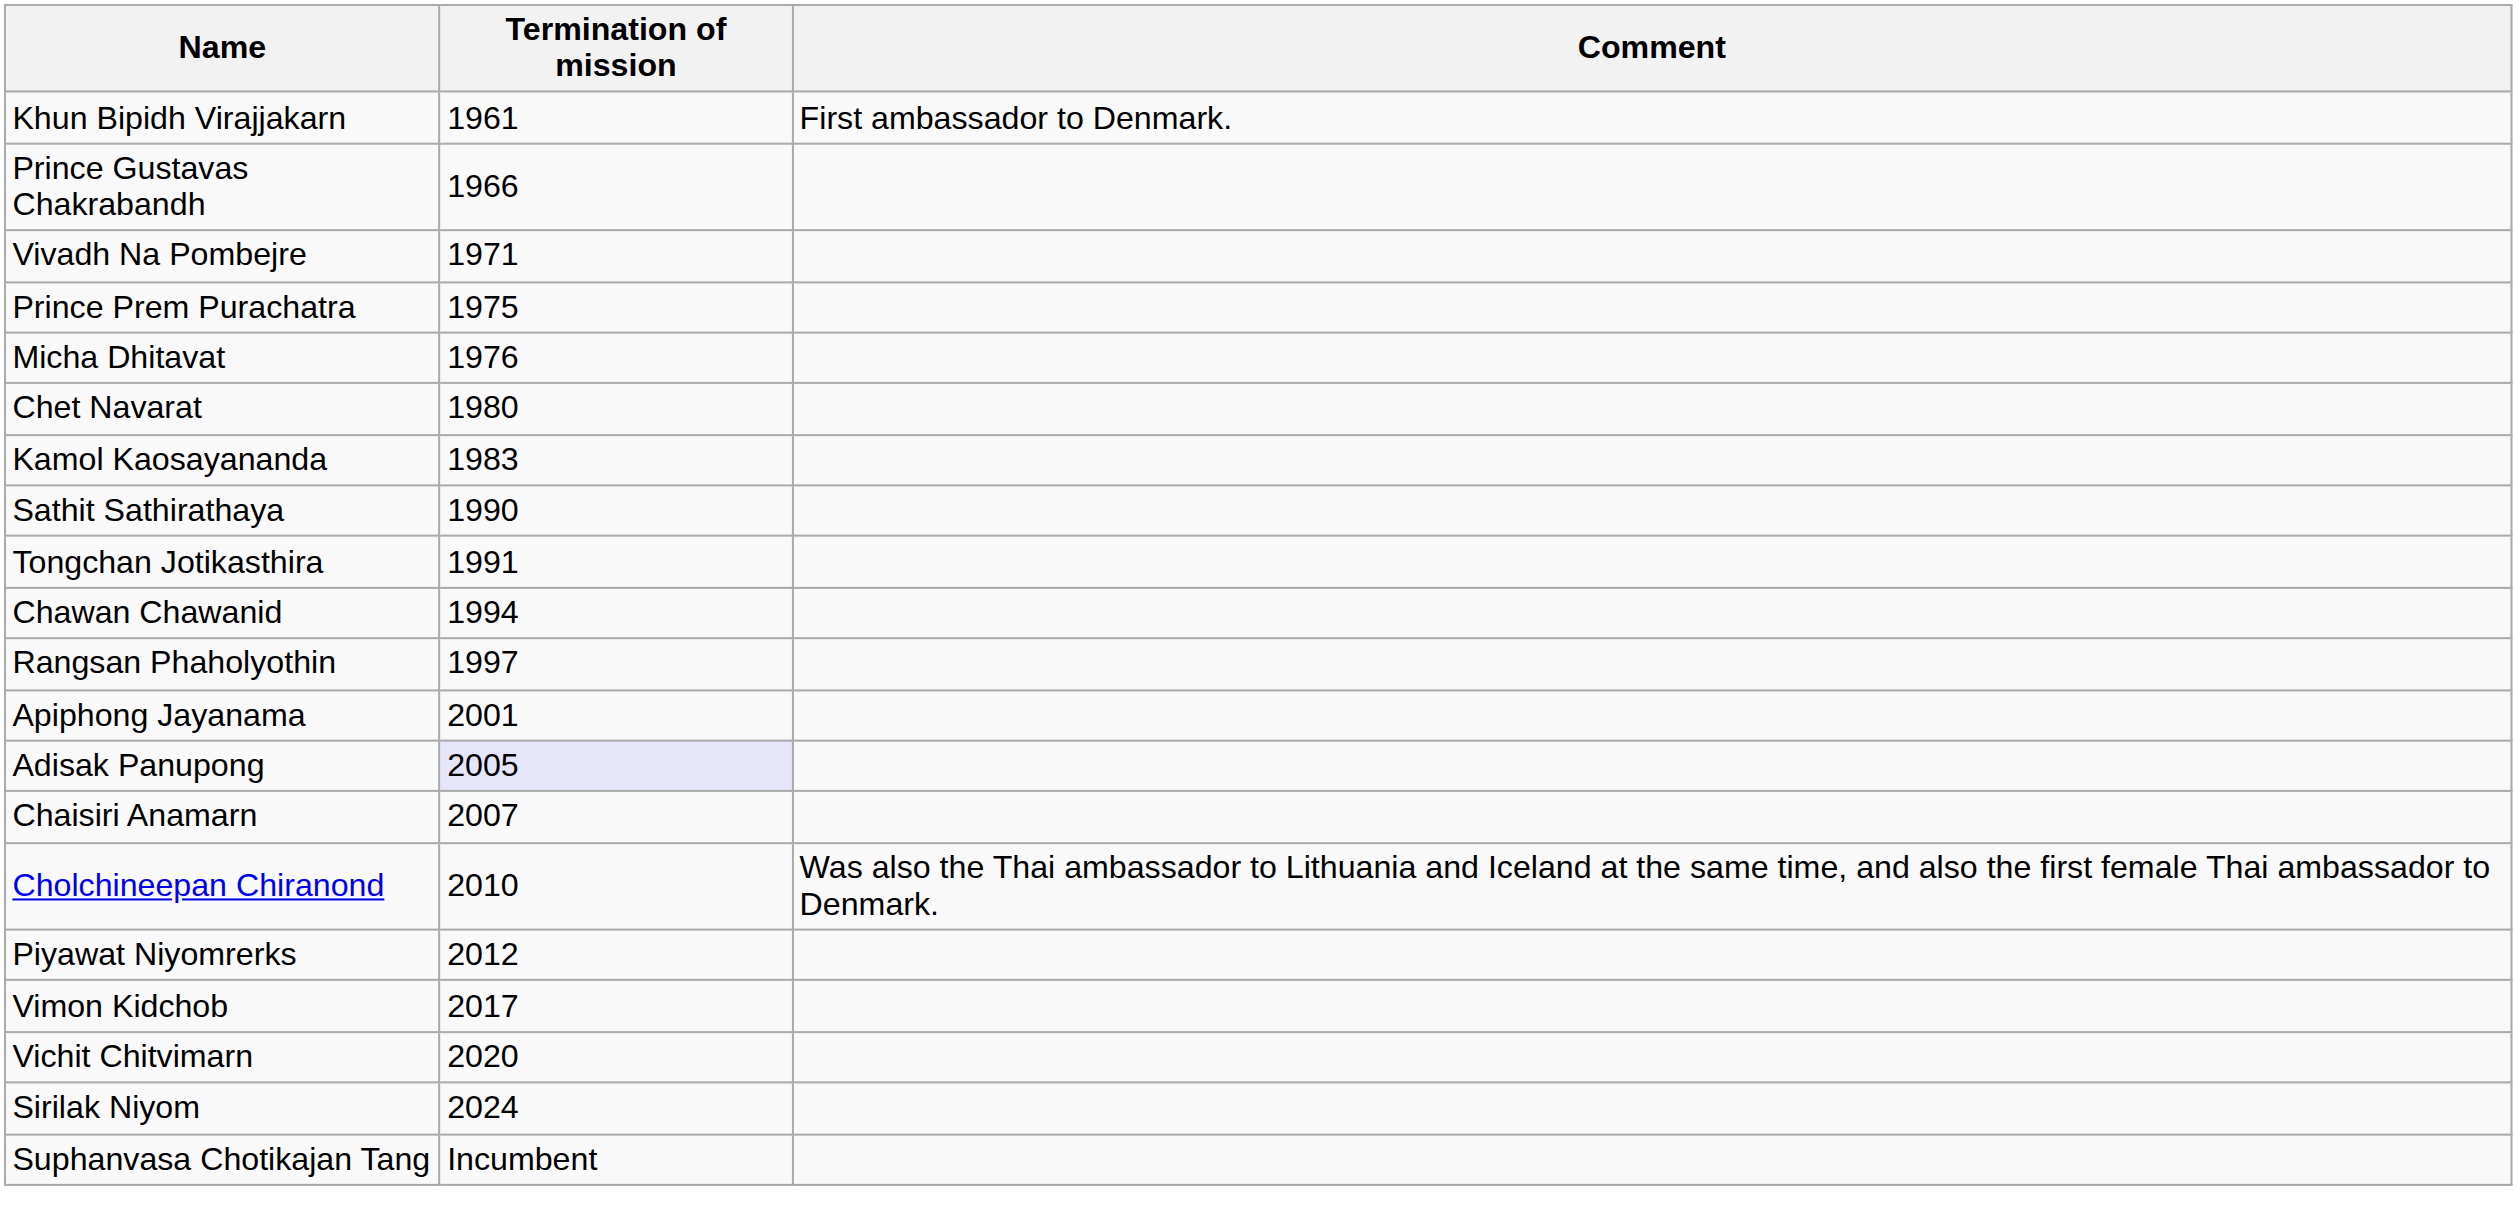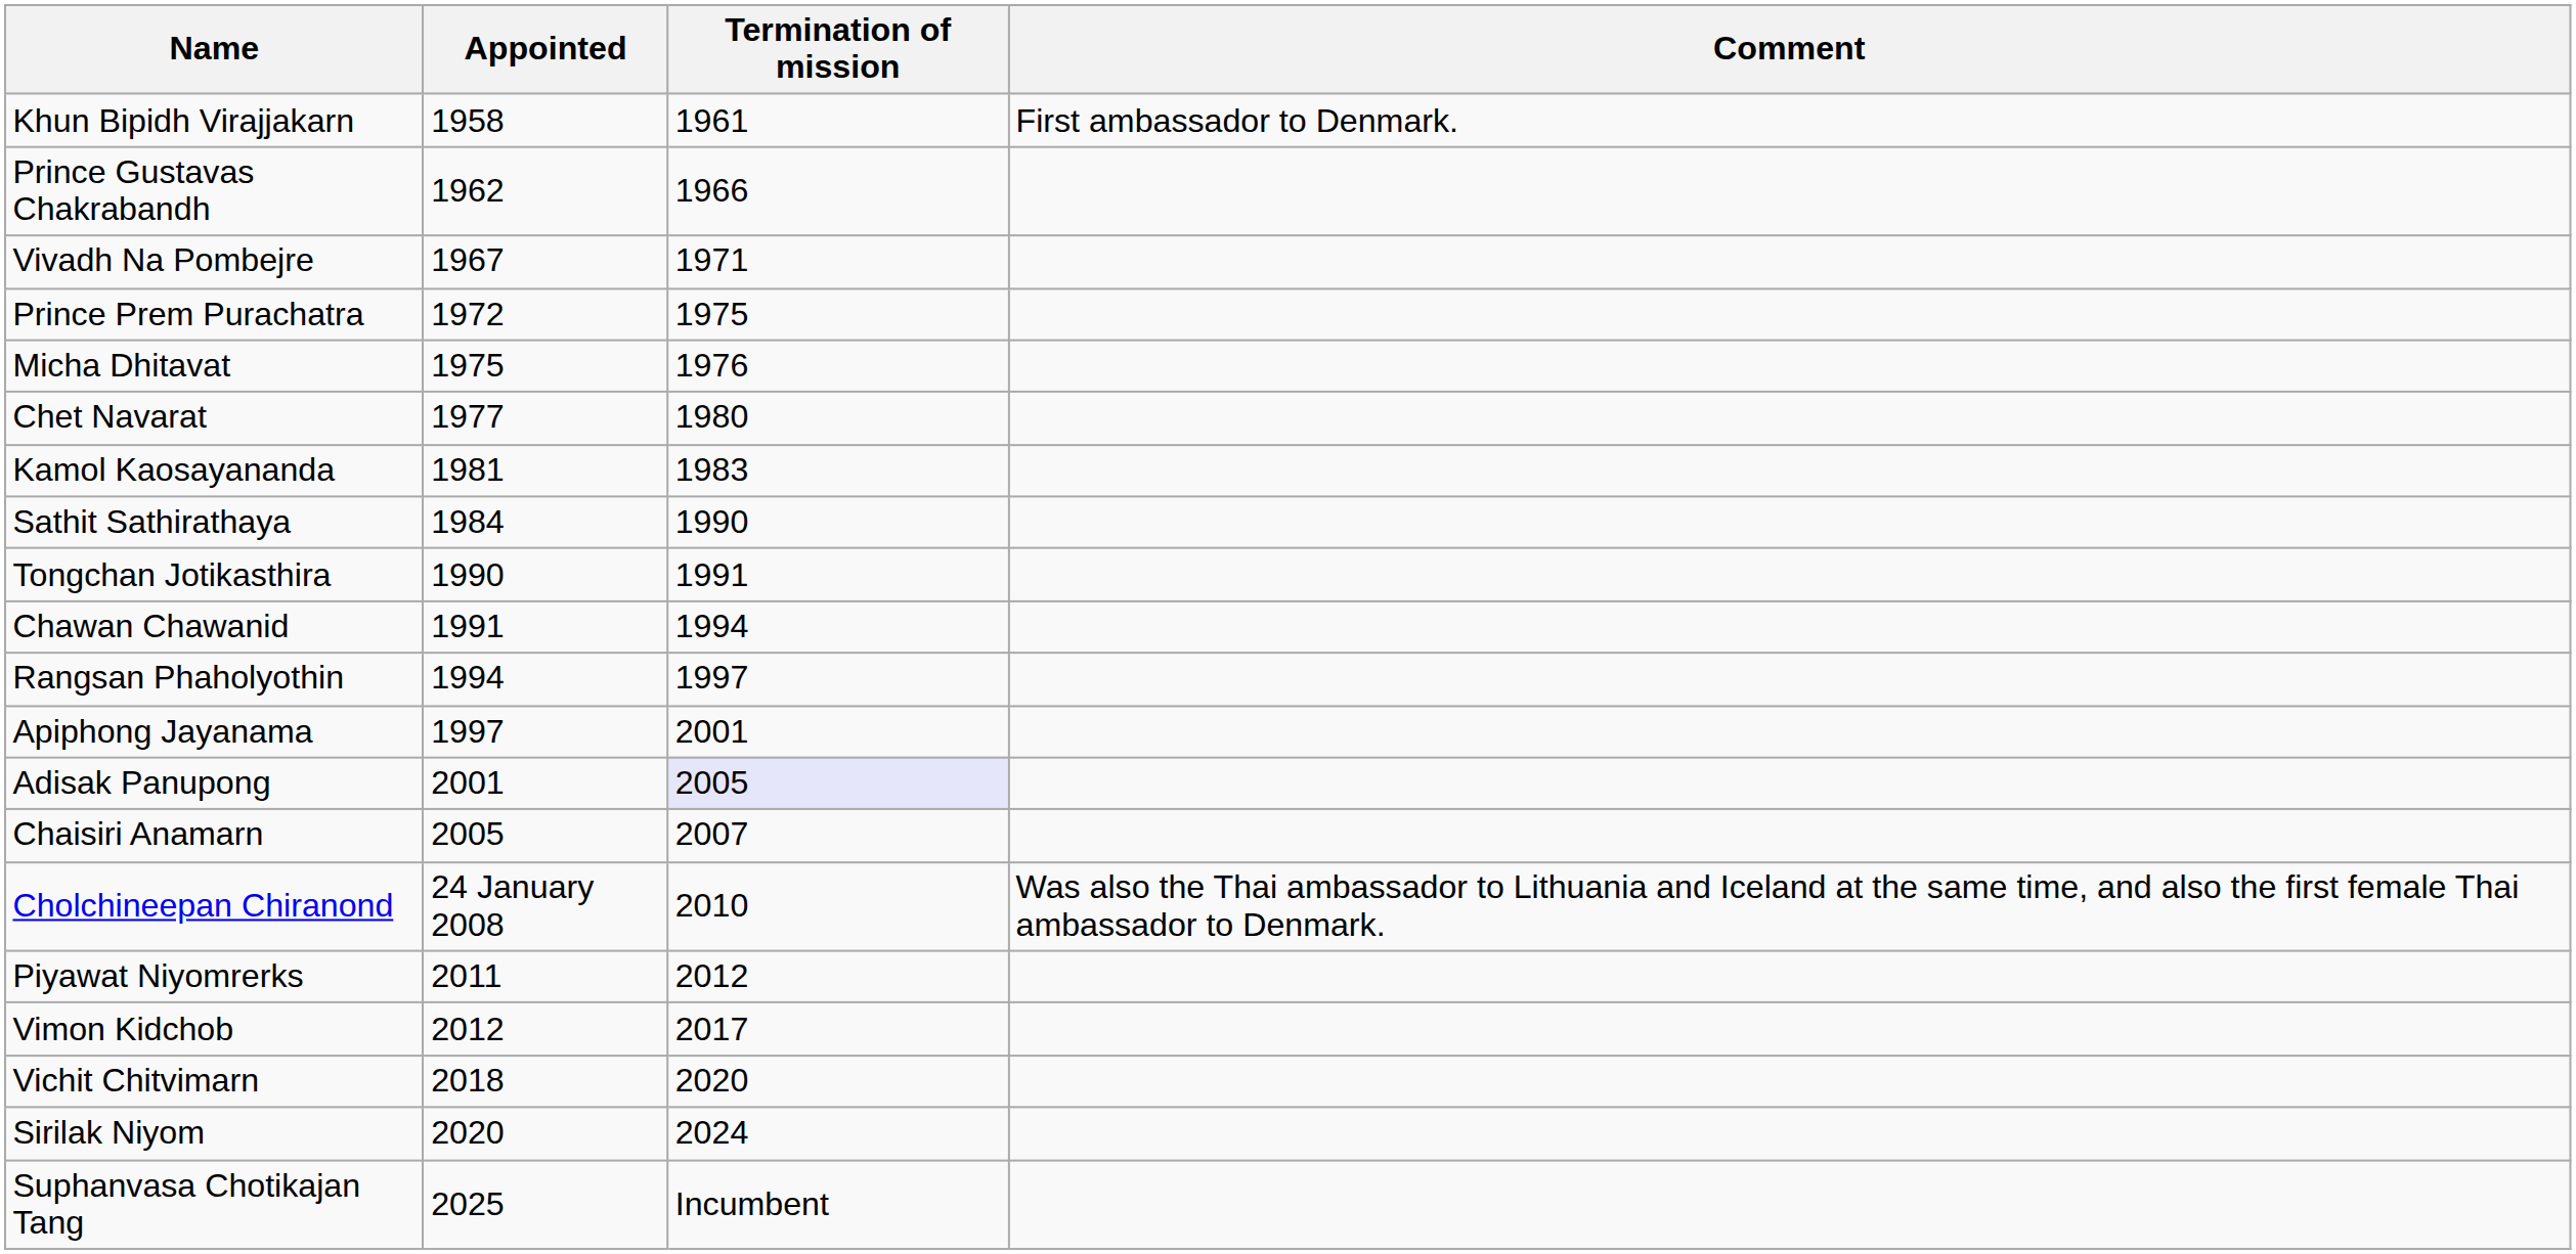+ column: Appointed | 1958 | 1962 | 1967 | 1972 | 1975 | 1977 | 1981 | 1984 | 1990 | 1991 | 1994 | 1997 | 2001 | 2005 | 24 January 2008 | 2011 | 2012 | 2018 | 2020 | 2025
